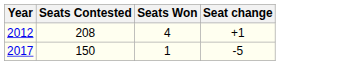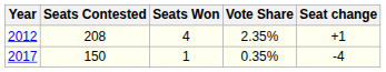+ column: Vote Share | 2.35% | 0.35%
2017 | Seat change: -5 -> -4
